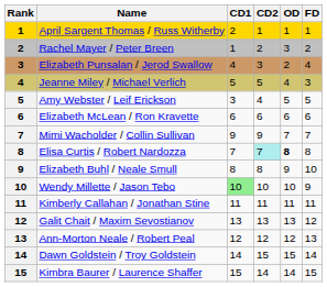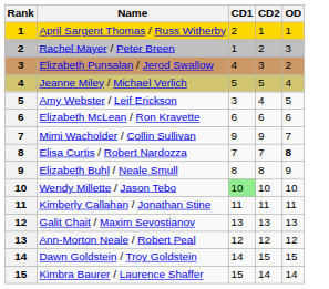- column: FD | 1 | 2 | 4 | 3 | 5 | 6 | 7 | 8 | 10 | 9 | 11 | 12 | 13 | 14 | 15
Elisa Curtis / Robert Nardozza | CD2: paleturquoise background -> no background
